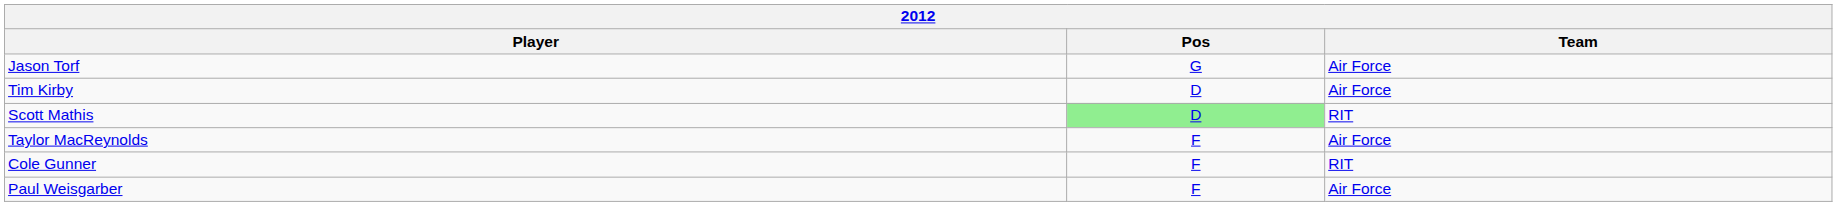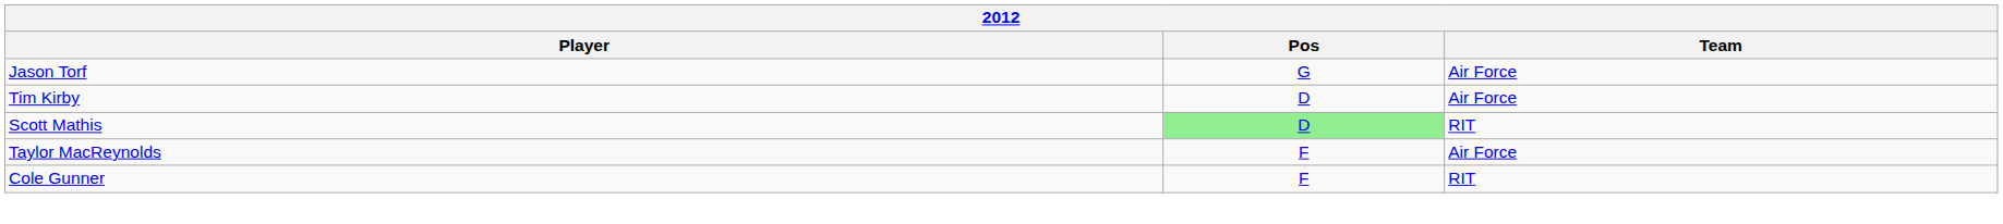- row: Paul Weisgarber | F | Air Force
